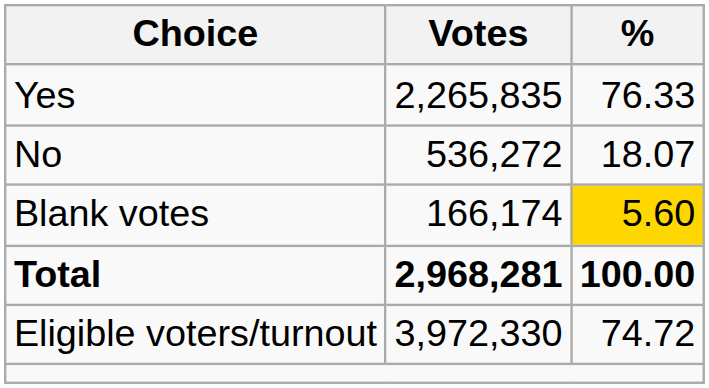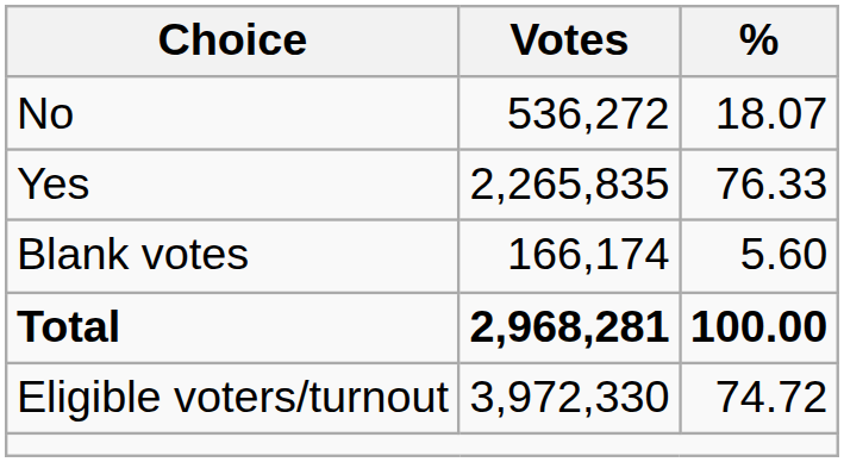rows swapped: Yes <-> No
Blank votes | %: gold background -> no background
